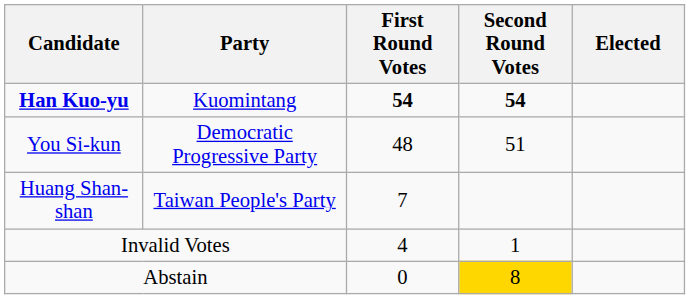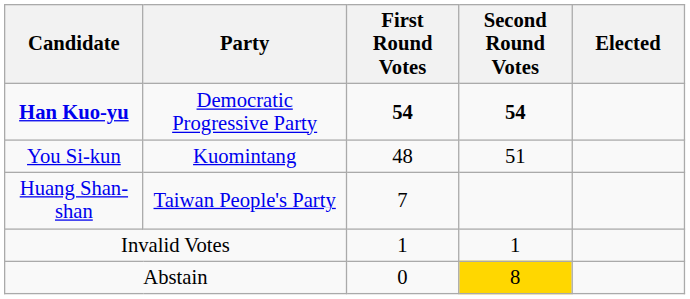Han Kuo-yu | Party: Kuomintang -> Democratic Progressive Party
You Si-kun | Party: Democratic Progressive Party -> Kuomintang
Invalid Votes | First Round Votes: 4 -> 1
